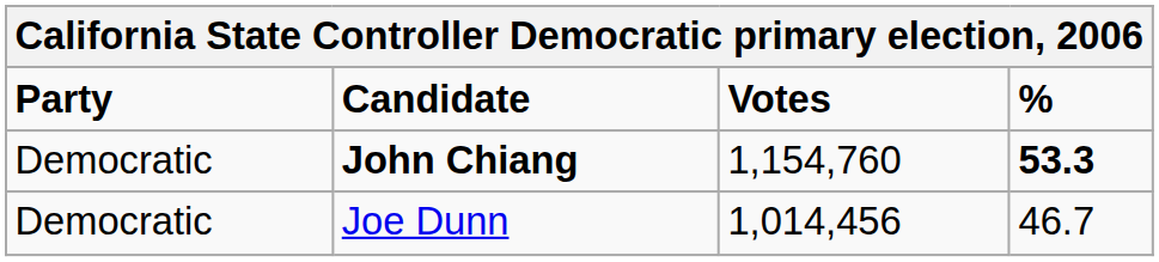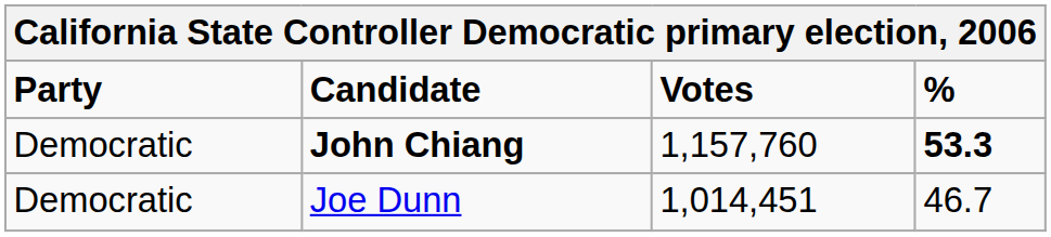John Chiang | Votes: 1,154,760 -> 1,157,760
Joe Dunn | Votes: 1,014,456 -> 1,014,451
